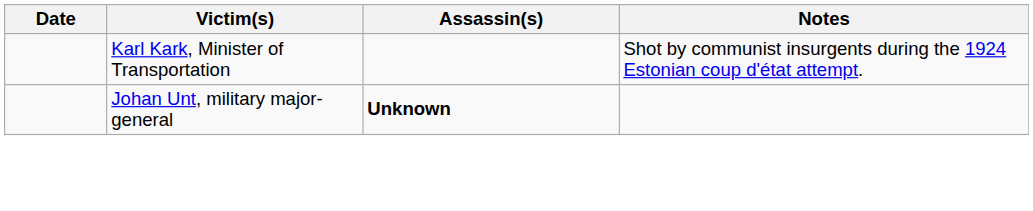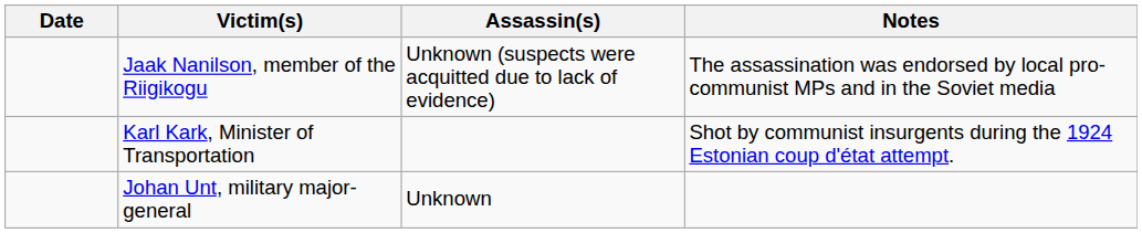+ row: Jaak Nanilson, member of the Riigikogu | Unknown (suspects were acquitted due to lack of evidence) | The assassination was endorsed by local pro-communist MPs and in the Soviet media
Johan Unt, military major-general | Assassin(s): bold -> normal
